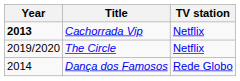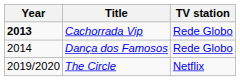Cachorrada Vip | TV station: Netflix -> Rede Globo
rows swapped: Dança dos Famosos <-> The Circle
